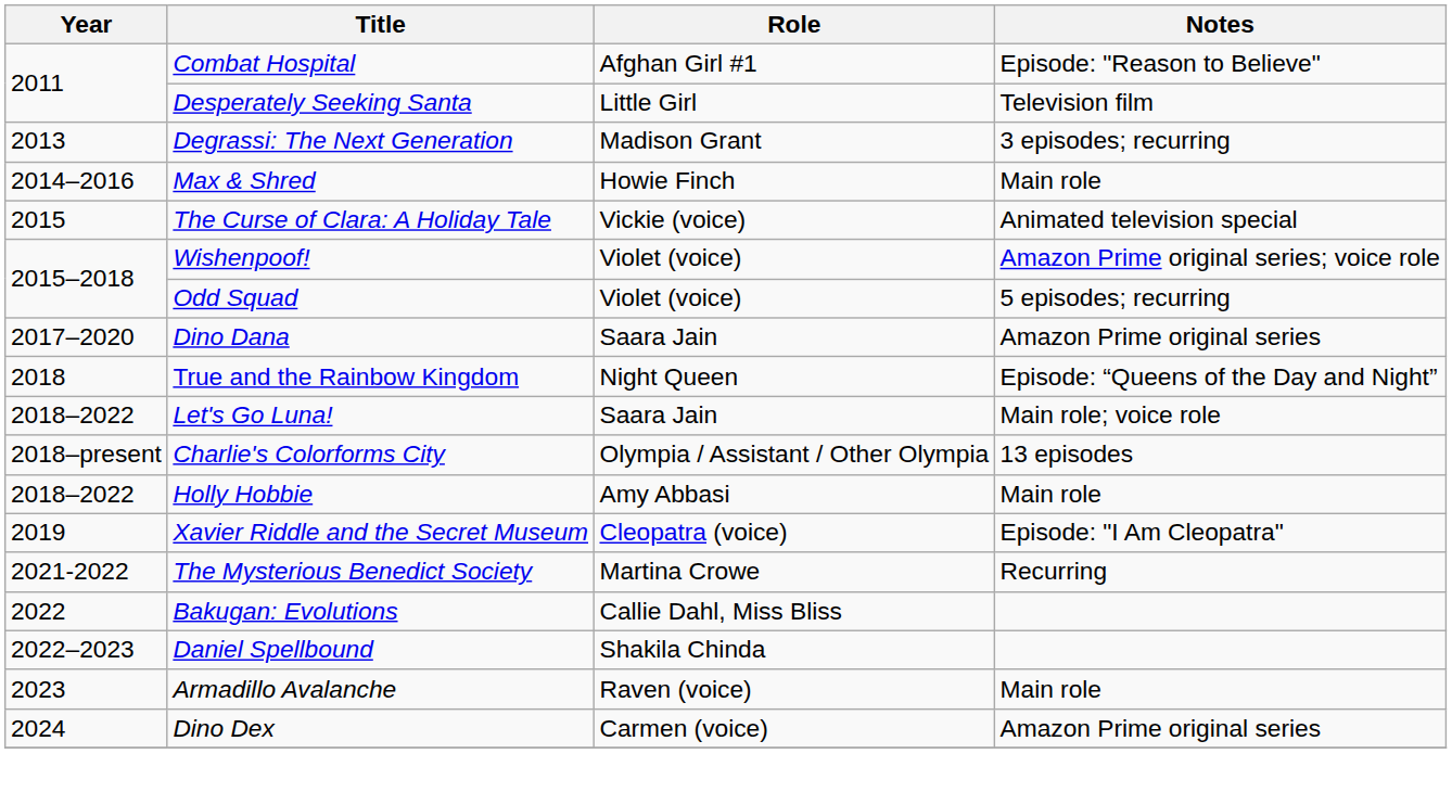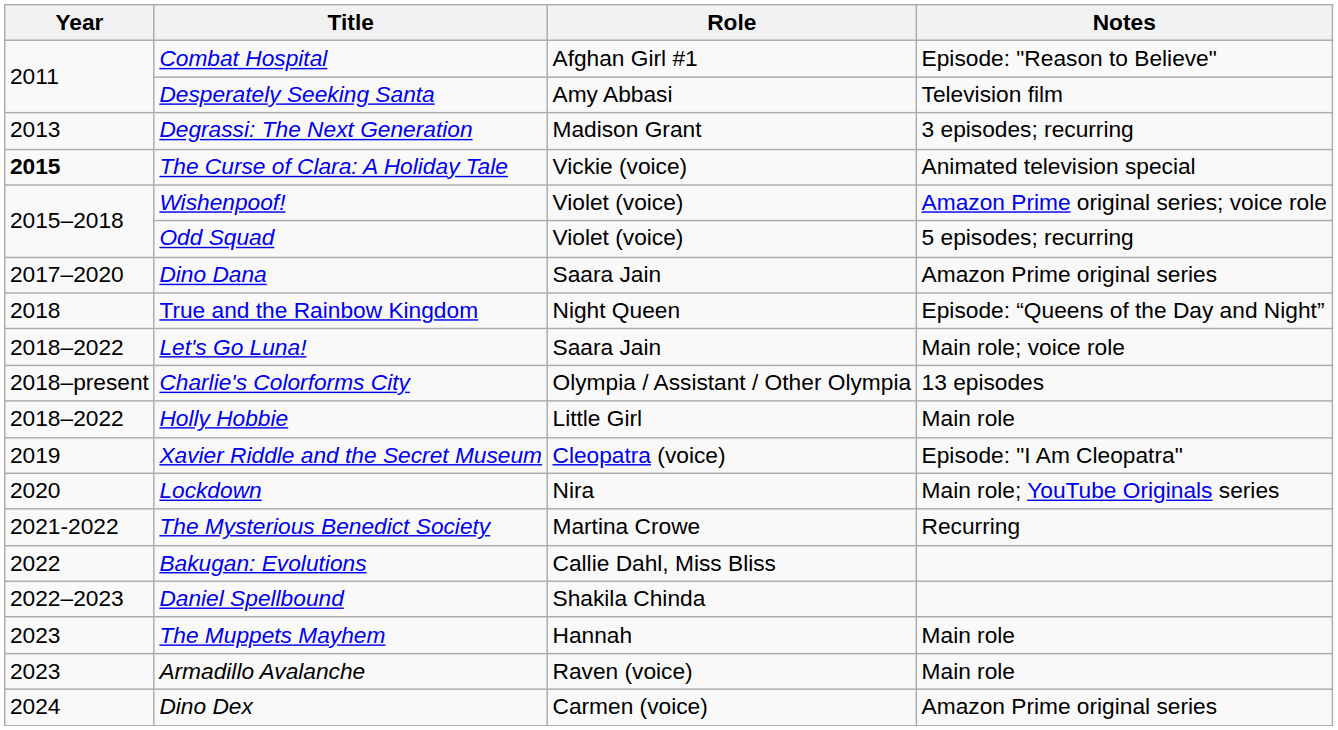Desperately Seeking Santa | Role: Little Girl -> Amy Abbasi
- row: 2014–2016 | Max & Shred | Howie Finch | Main role
The Curse of Clara: A Holiday Tale | Year: normal -> bold
Holly Hobbie | Role: Amy Abbasi -> Little Girl
+ row: 2020 | Lockdown | Nira | Main role; YouTube Originals series
+ row: 2023 | The Muppets Mayhem | Hannah | Main role
